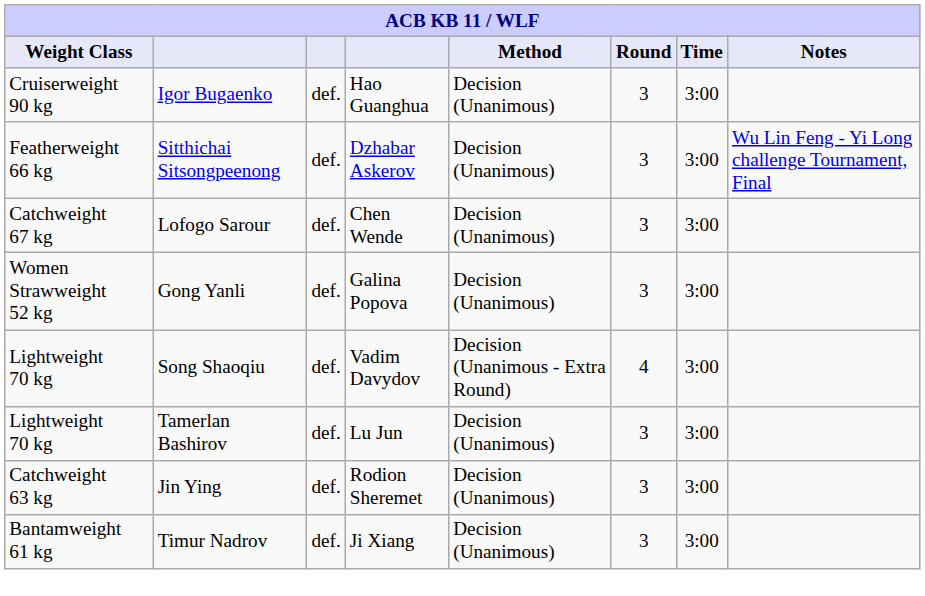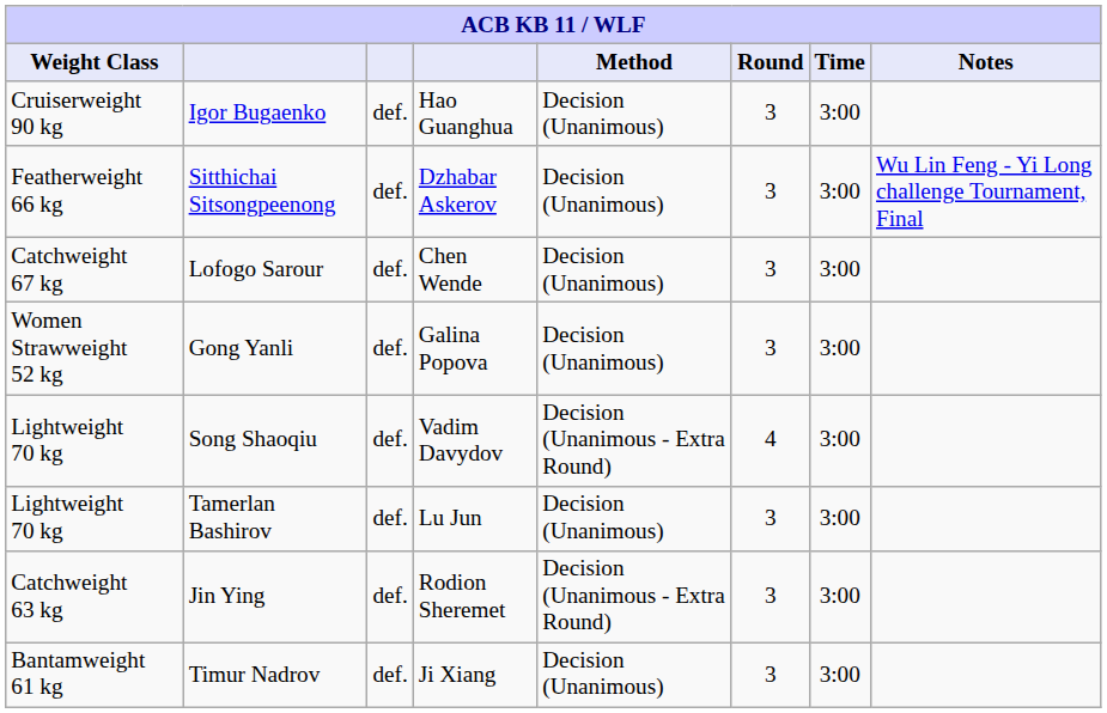Jin Ying | Method: Decision (Unanimous) -> Decision (Unanimous - Extra Round)
